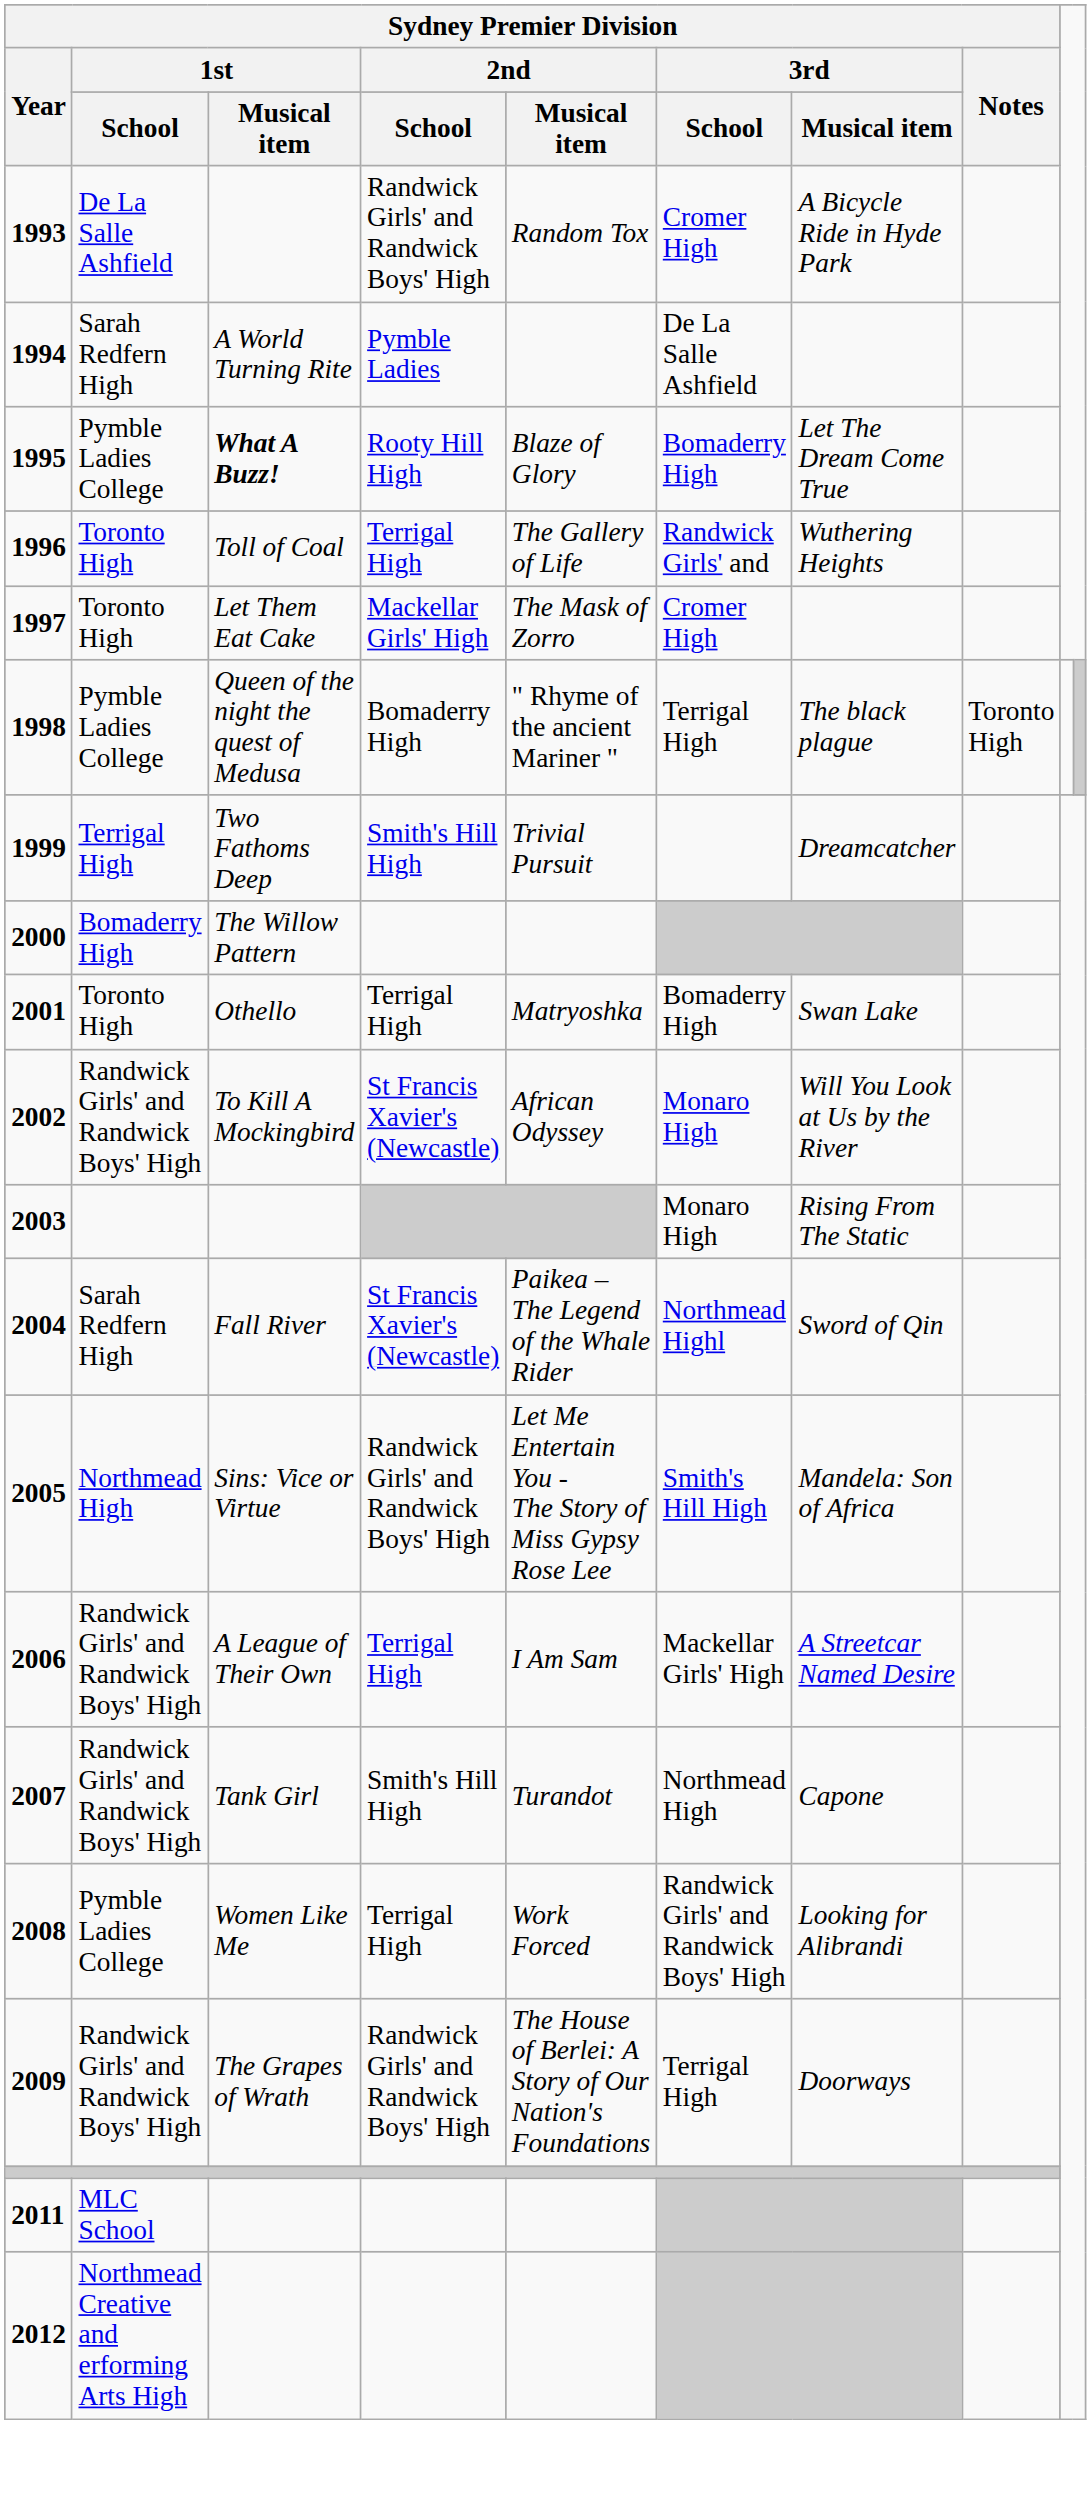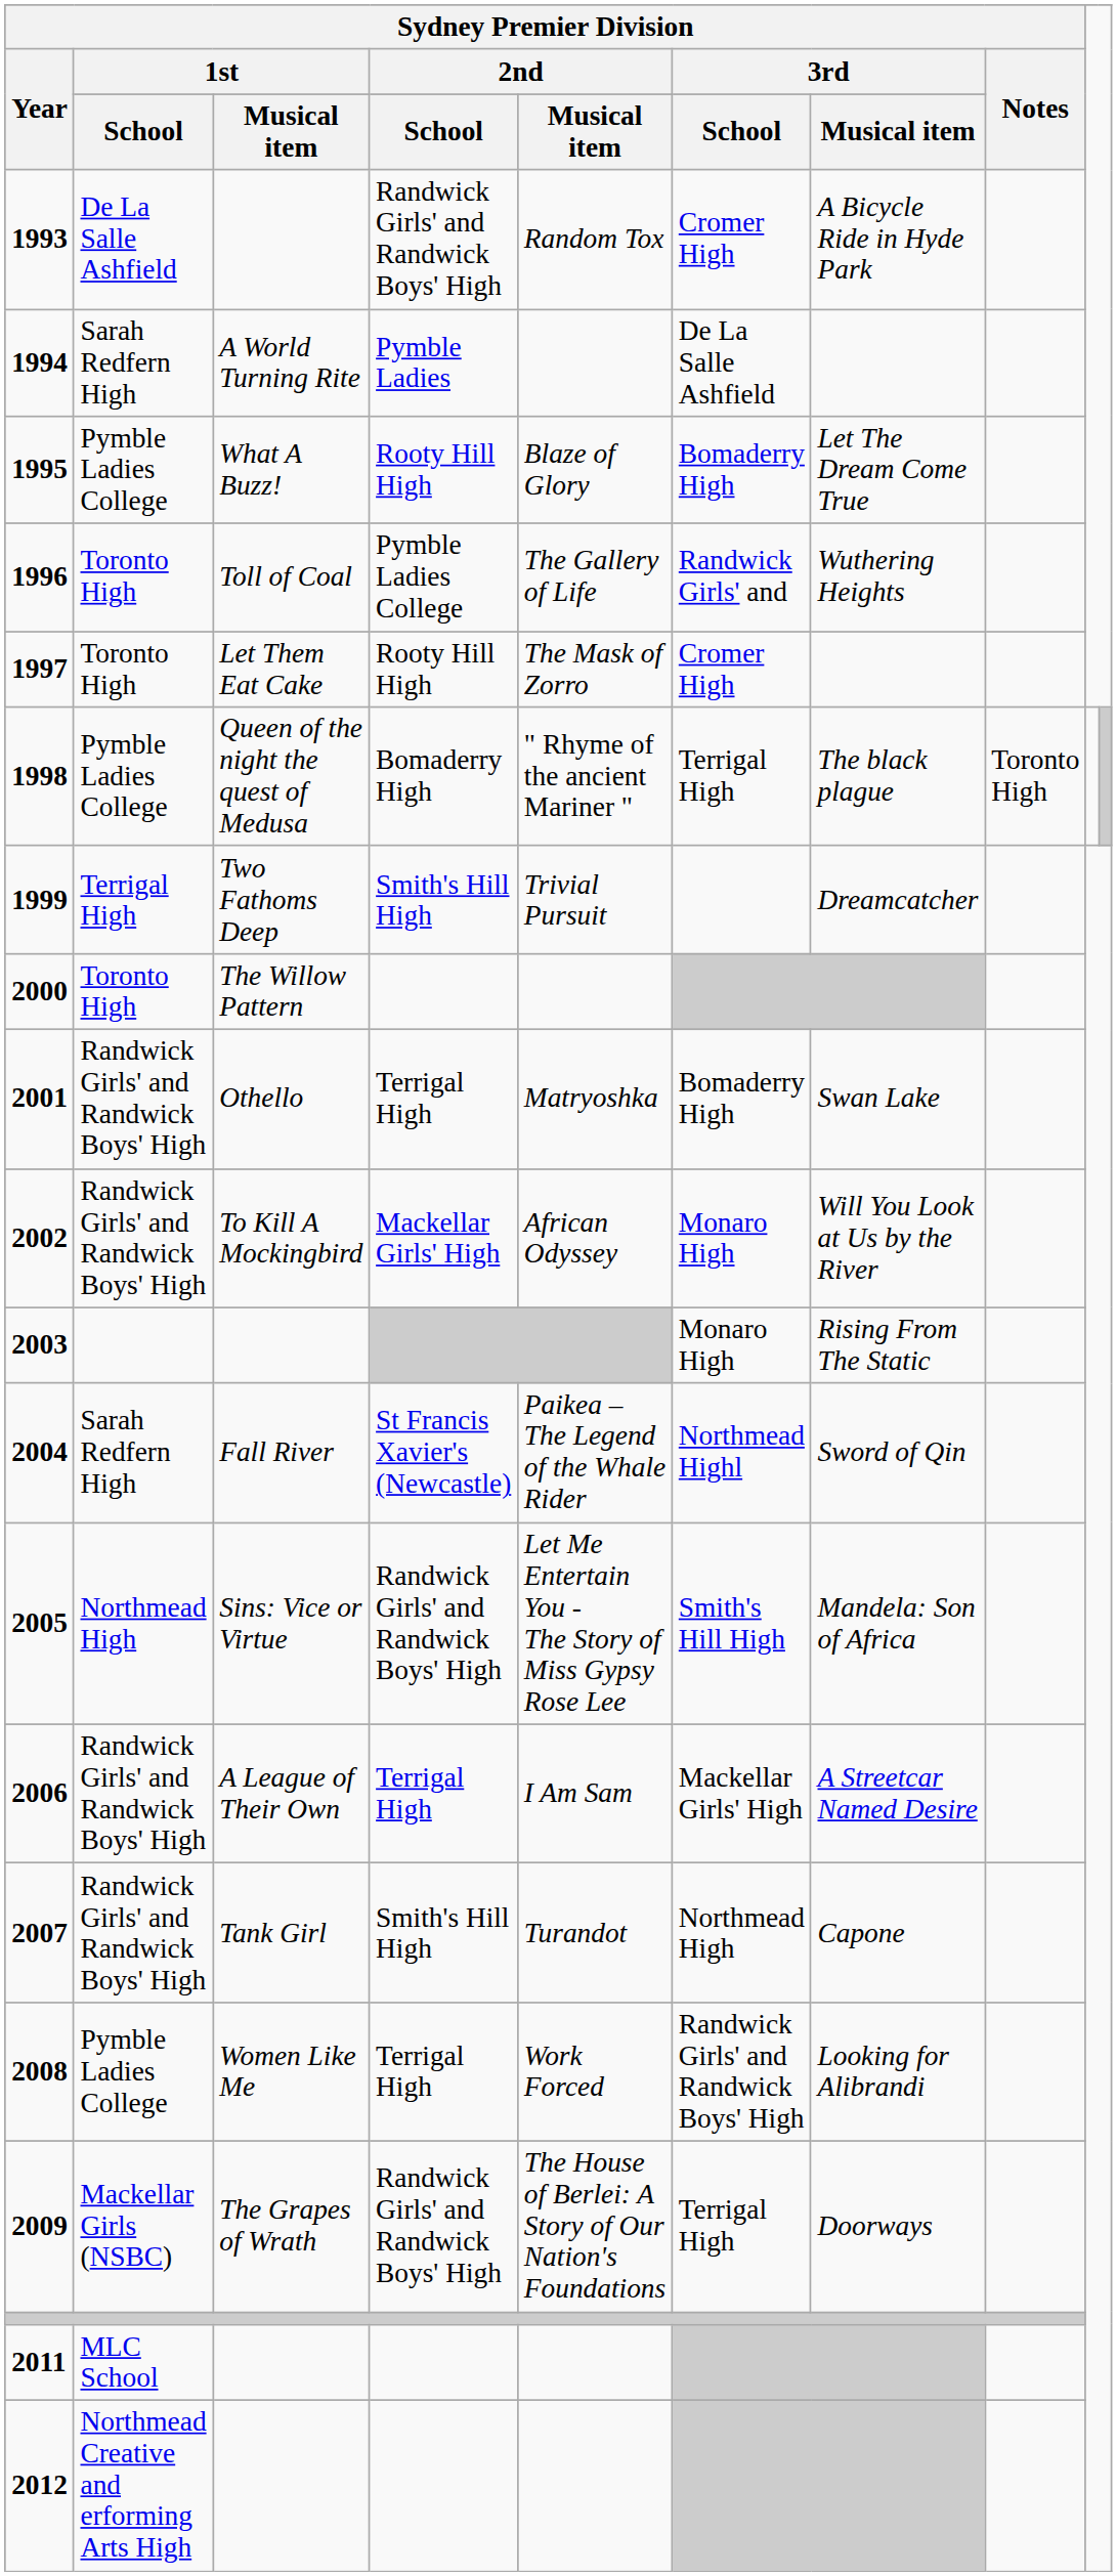1995 | Sydney Premier Division / 1st / Musical item: bold -> normal
1996 | Sydney Premier Division / 2nd / School: Terrigal High -> Pymble Ladies College
1997 | Sydney Premier Division / 2nd / School: Mackellar Girls' High -> Rooty Hill High
2000 | Sydney Premier Division / 1st / School: Bomaderry High -> Toronto High
2001 | Sydney Premier Division / 1st / School: Toronto High -> Randwick Girls' and Randwick Boys' High
2002 | Sydney Premier Division / 2nd / School: St Francis Xavier's (Newcastle) -> Mackellar Girls' High
2009 | Sydney Premier Division / 1st / School: Randwick Girls' and Randwick Boys' High -> Mackellar Girls (NSBC)
